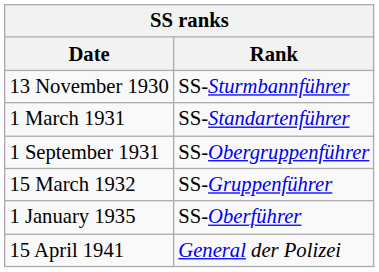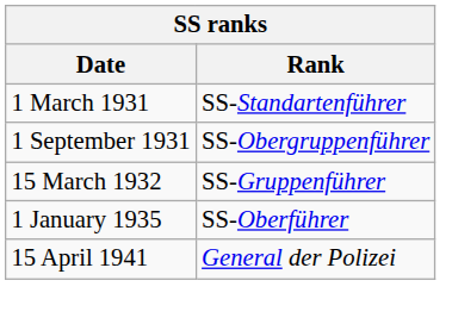- row: 13 November 1930 | SS-Sturmbannführer
